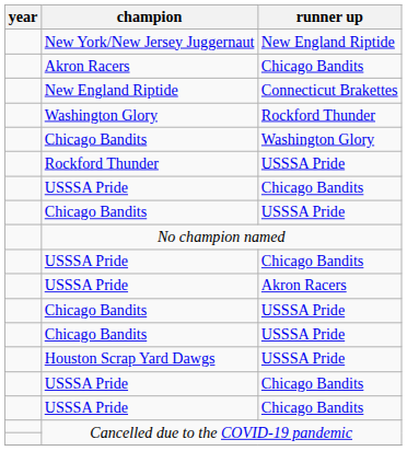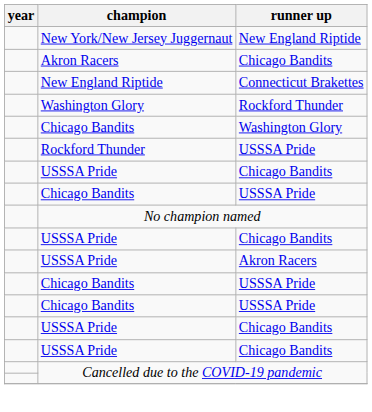- row: Houston Scrap Yard Dawgs | USSSA Pride
